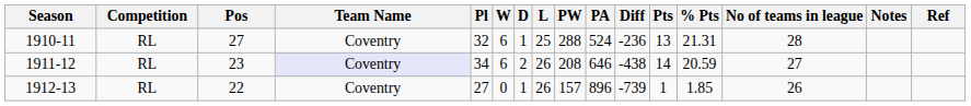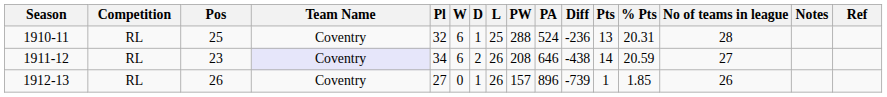1910-11 | Pos: 27 -> 25
1910-11 | % Pts: 21.31 -> 20.31
1912-13 | Pos: 22 -> 26
